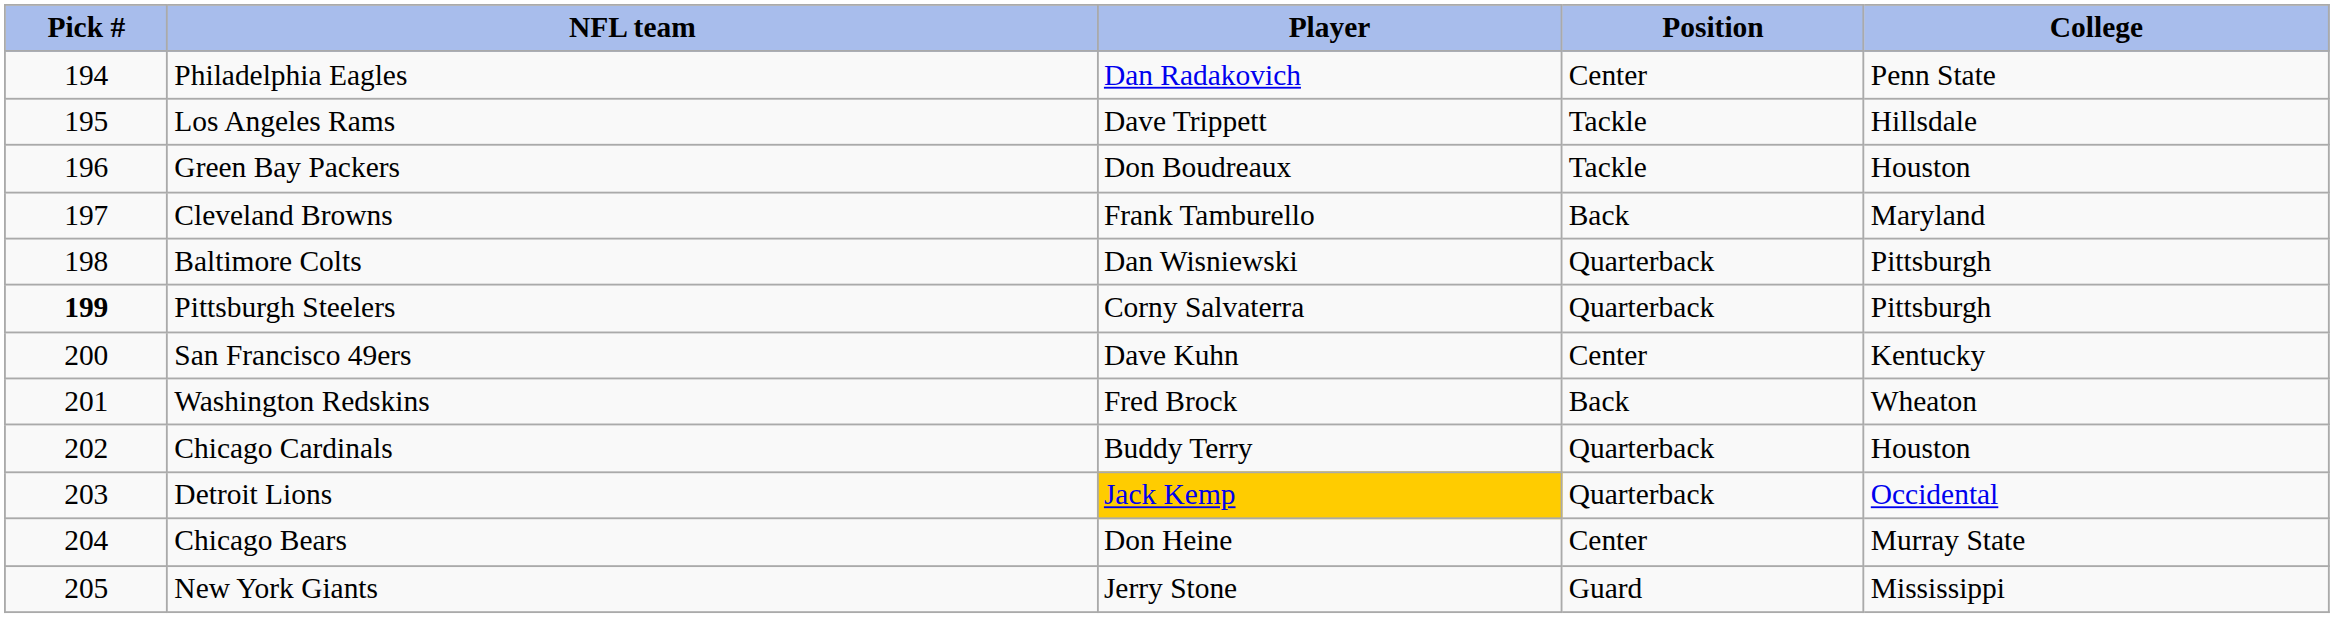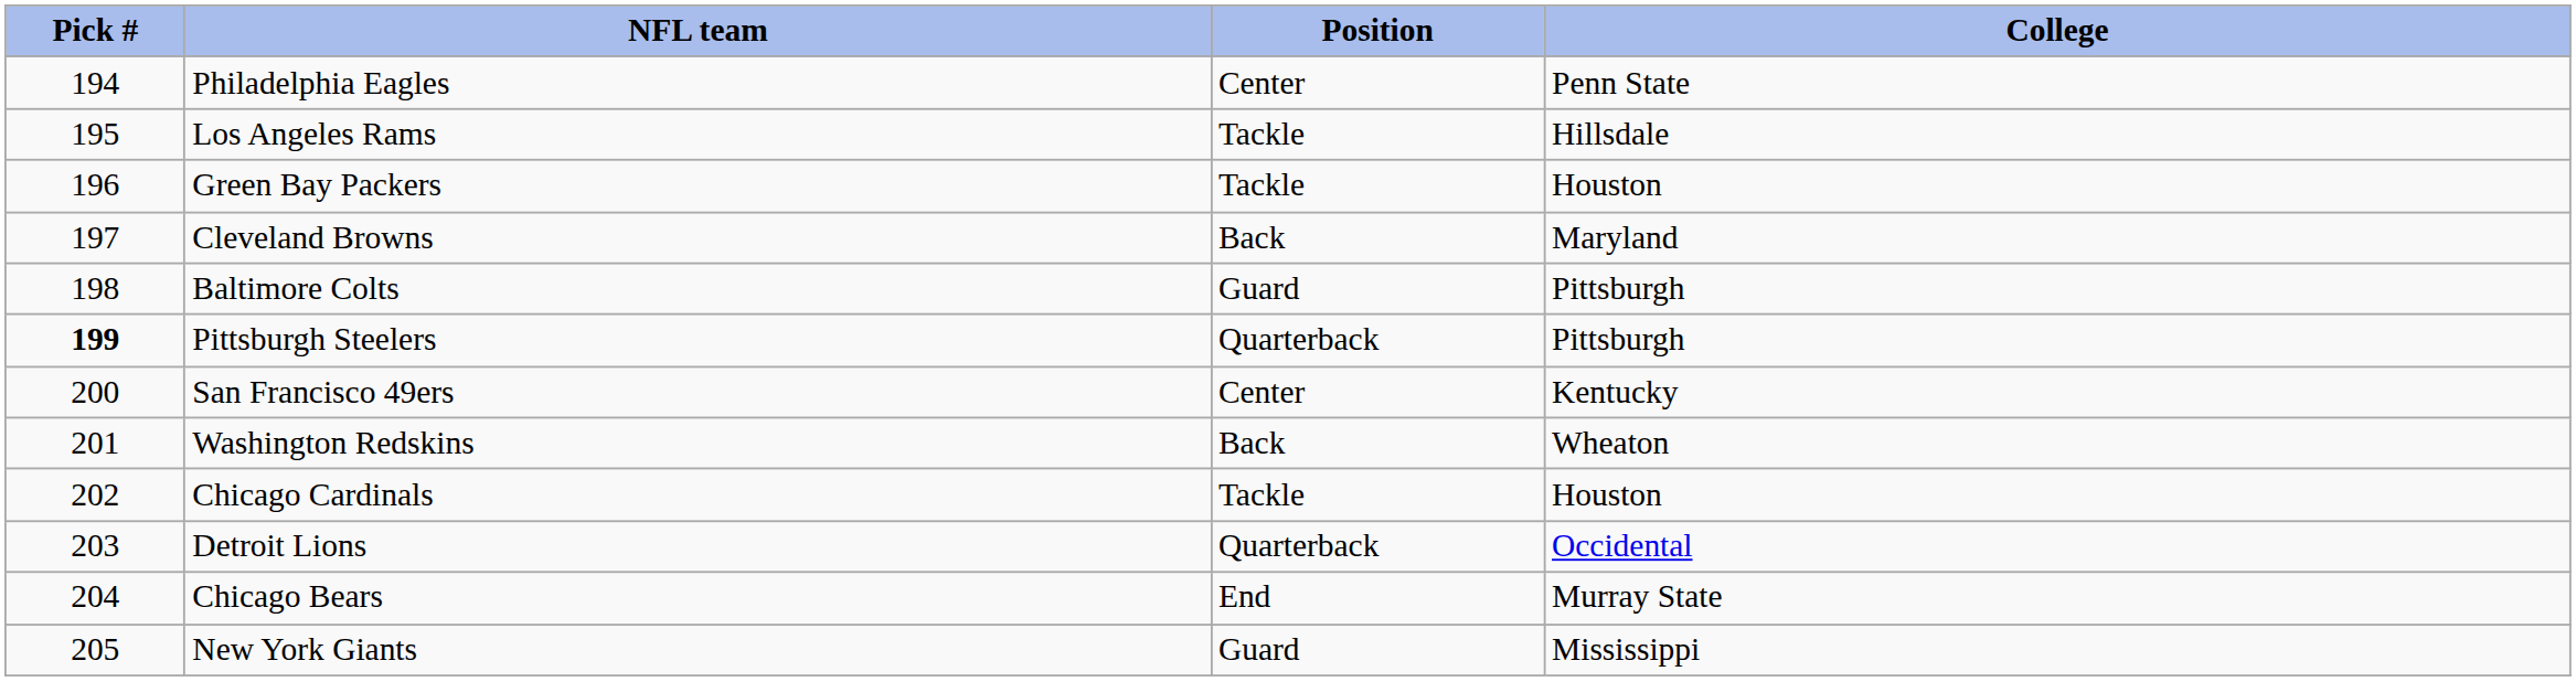- column: Player | Dan Radakovich | Dave Trippett | Don Boudreaux | Frank Tamburello | Dan Wisniewski | Corny Salvaterra | Dave Kuhn | Fred Brock | Buddy Terry | Jack Kemp | Don Heine | Jerry Stone
Baltimore Colts | Position: Quarterback -> Guard
Chicago Cardinals | Position: Quarterback -> Tackle
Chicago Bears | Position: Center -> End
